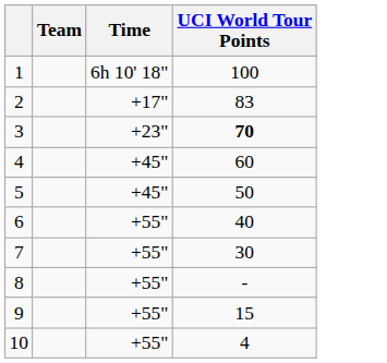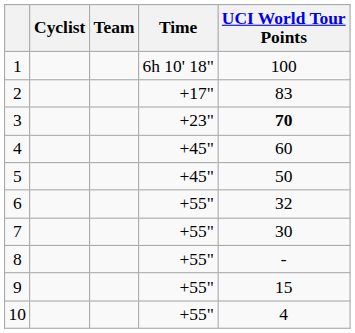+ column: Cyclist
6 | UCI World Tour Points: 40 -> 32
